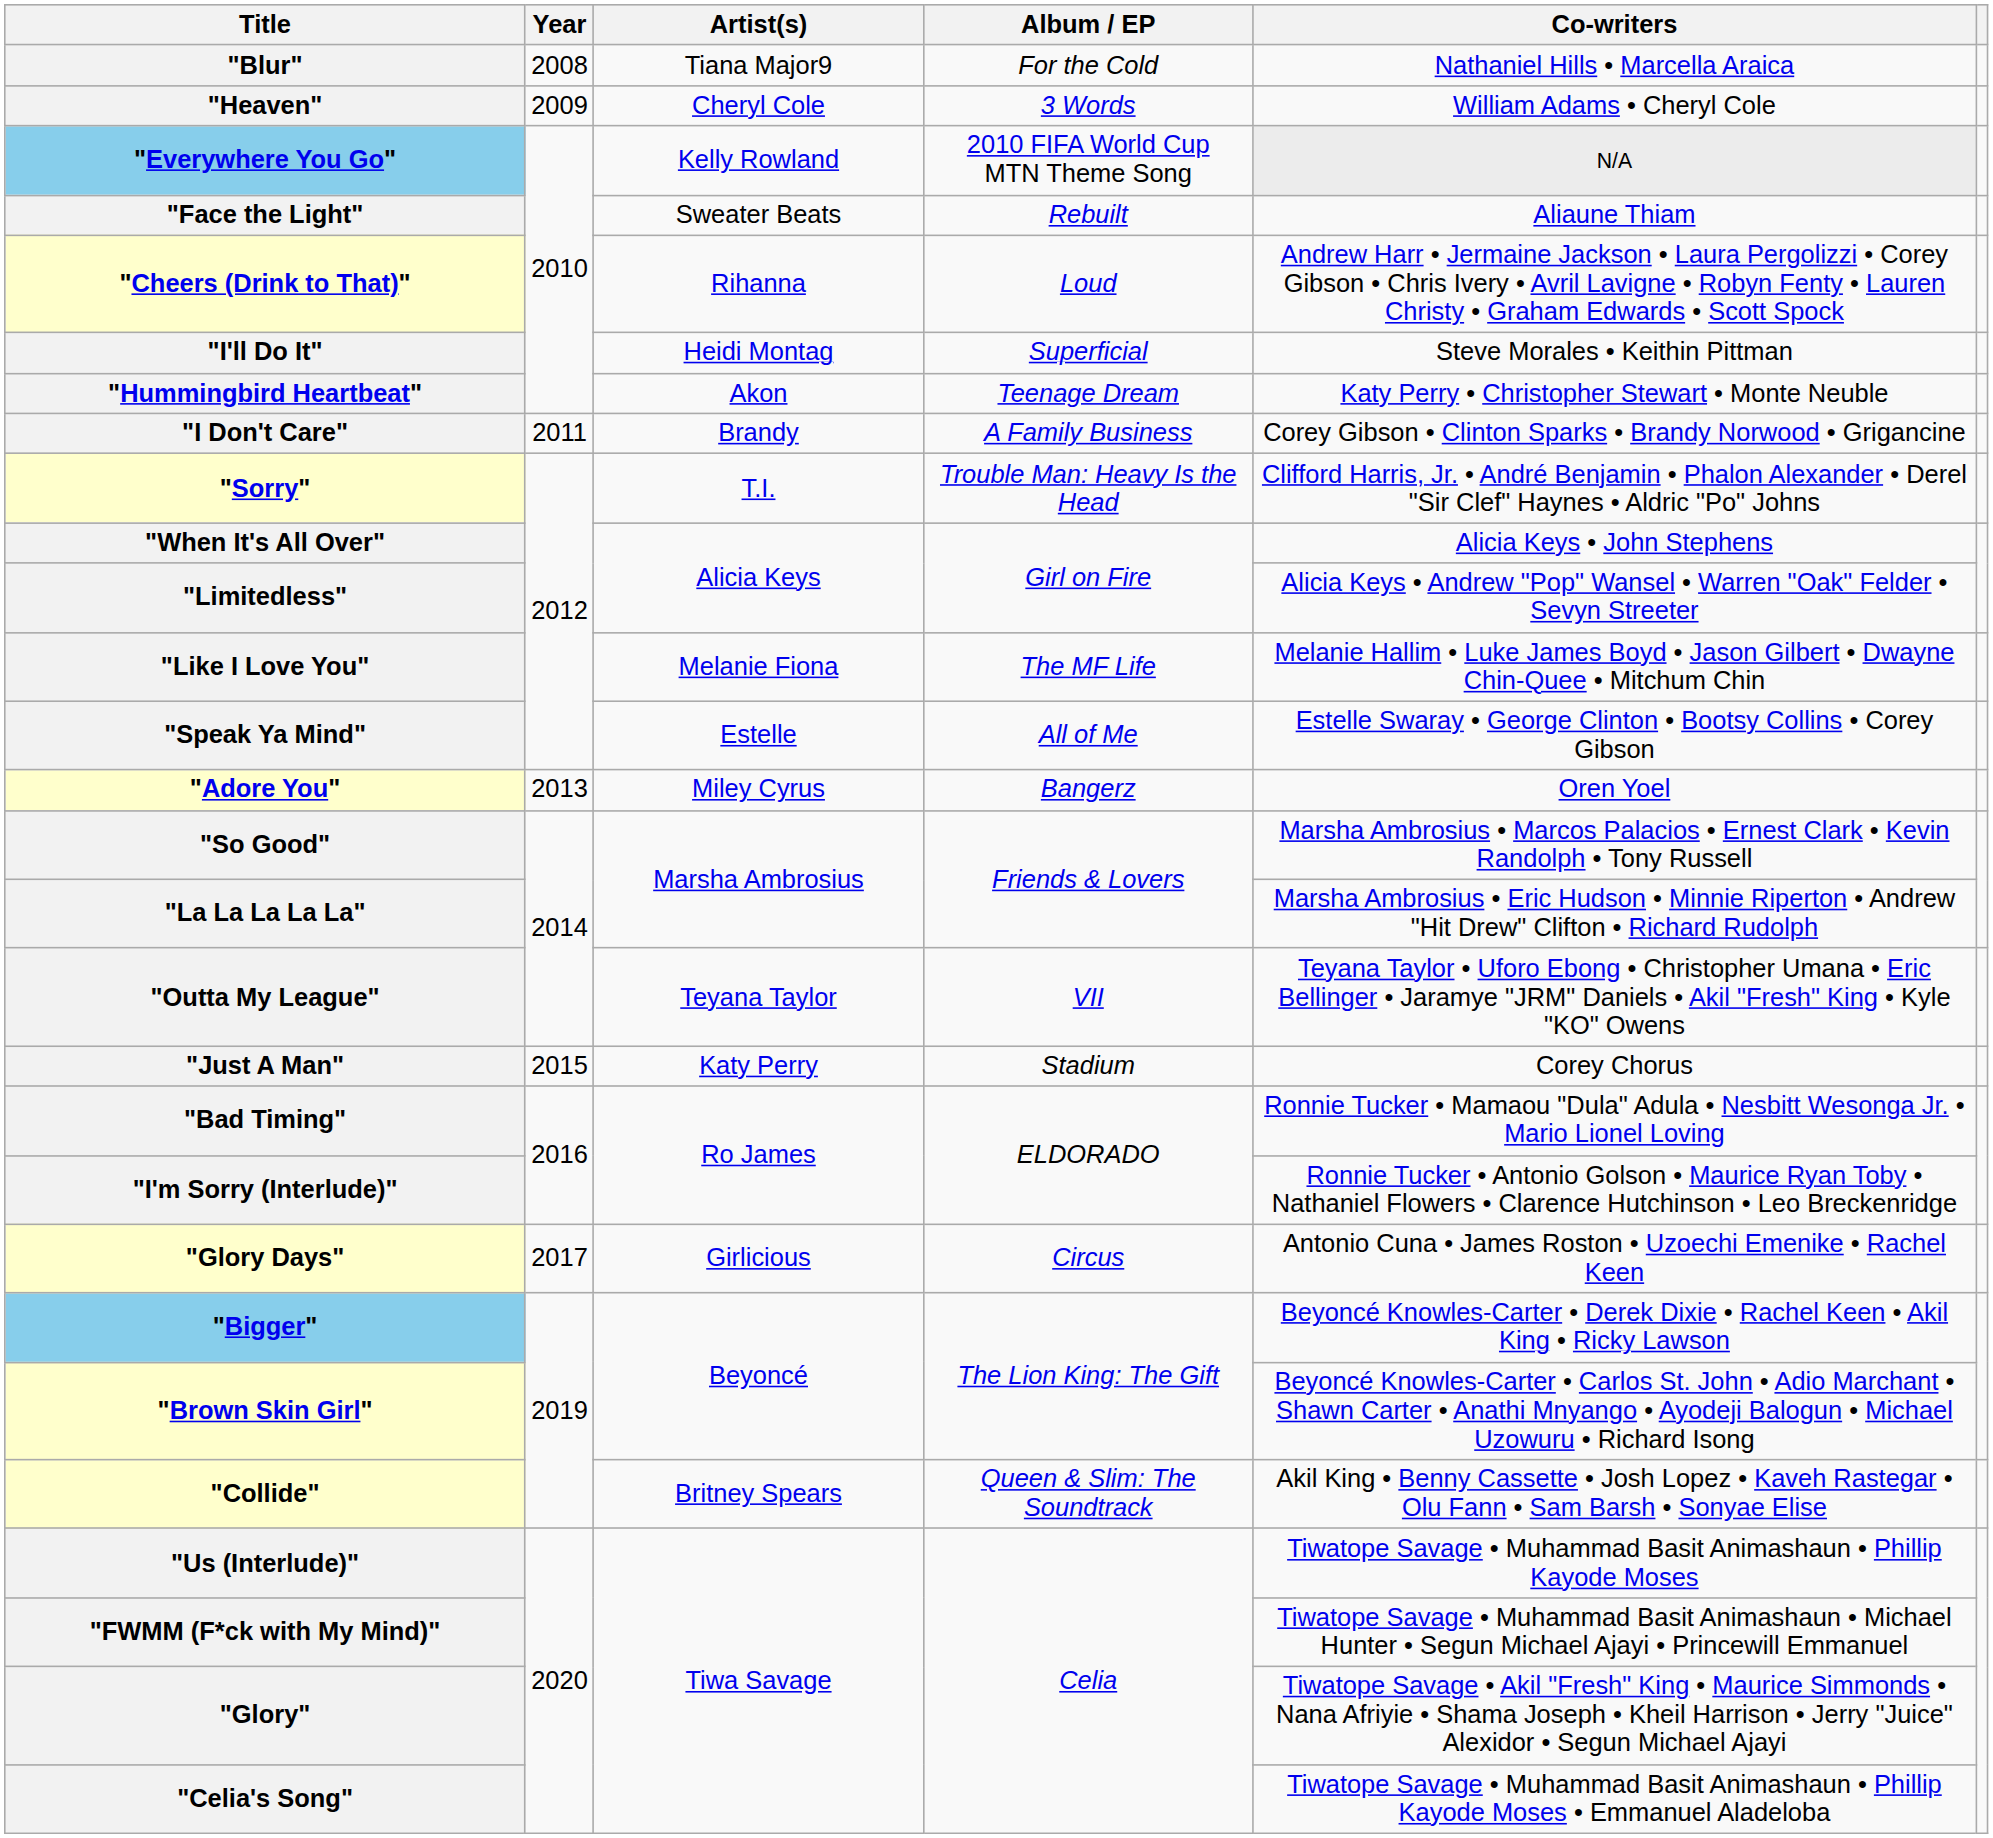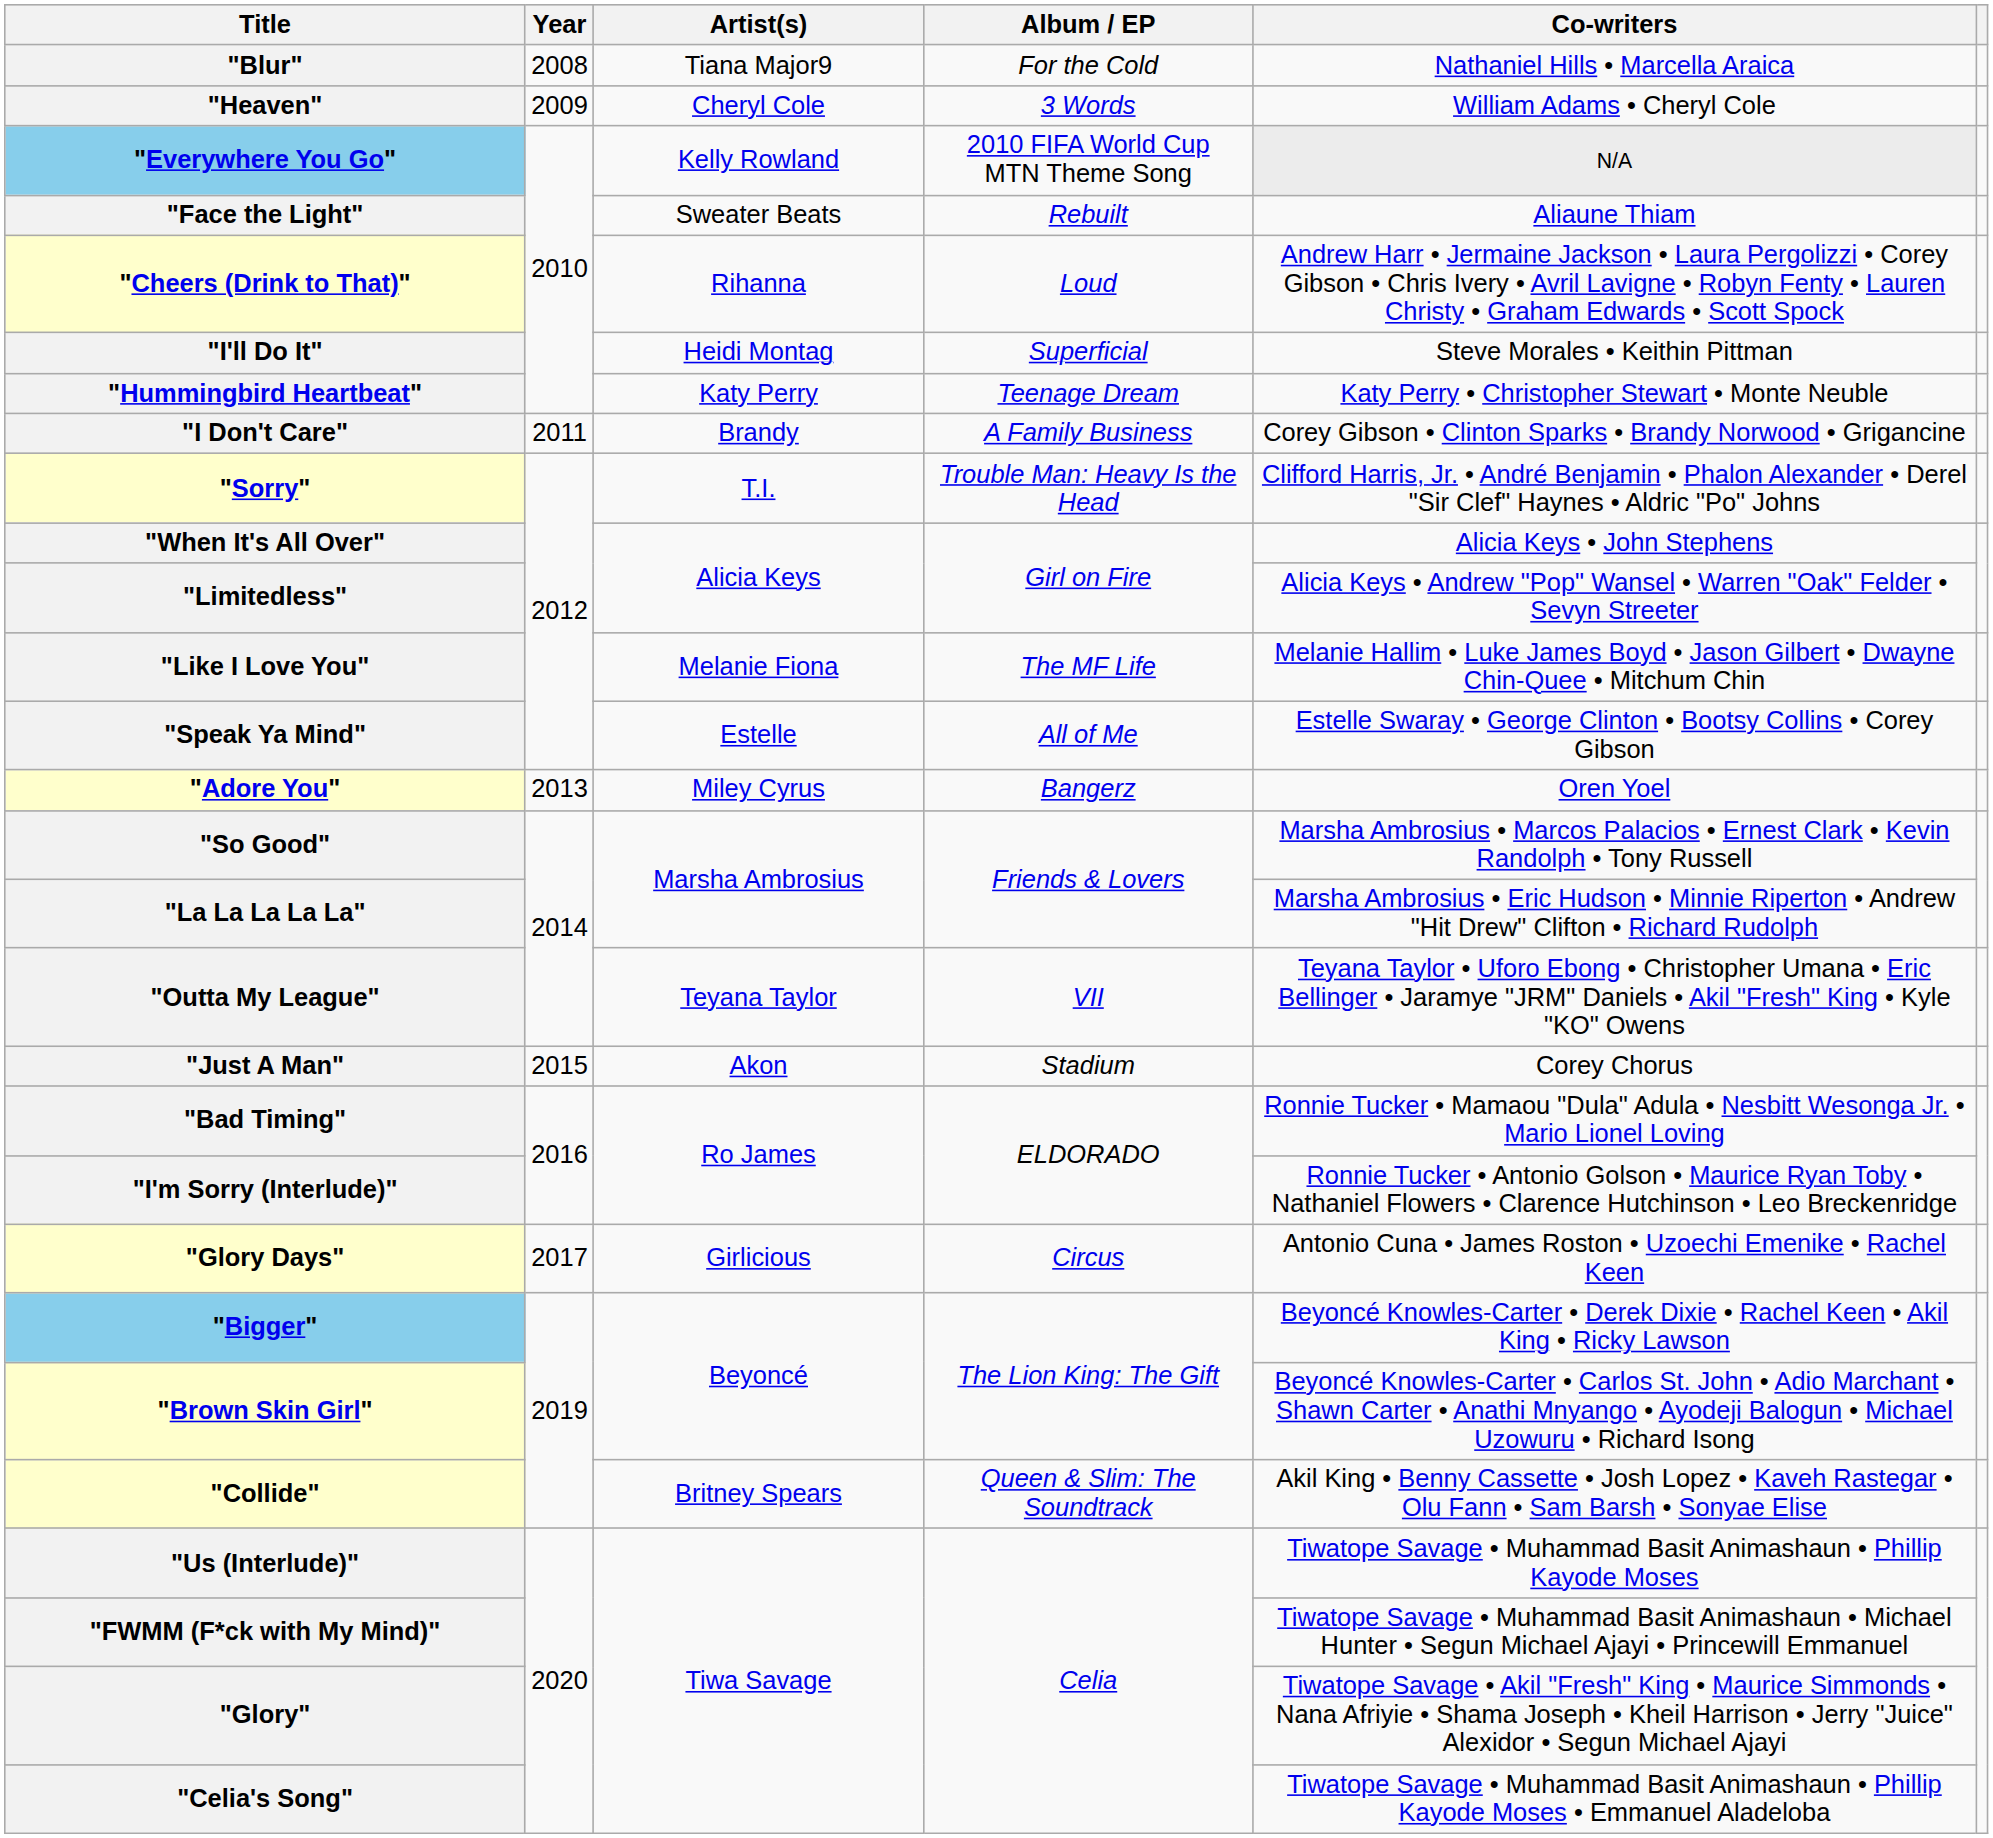"Hummingbird Heartbeat" | Artist(s): Akon -> Katy Perry
"Just A Man" | Artist(s): Katy Perry -> Akon
